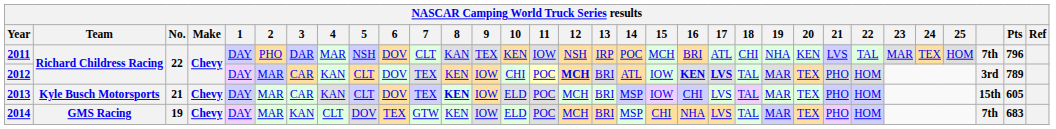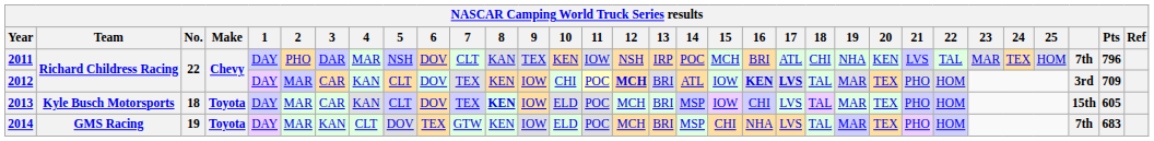2012 | Pts: 789 -> 709
2013 | No.: 21 -> 18
2013 | Make: Chevy -> Toyota
2014 | Make: Chevy -> Toyota
